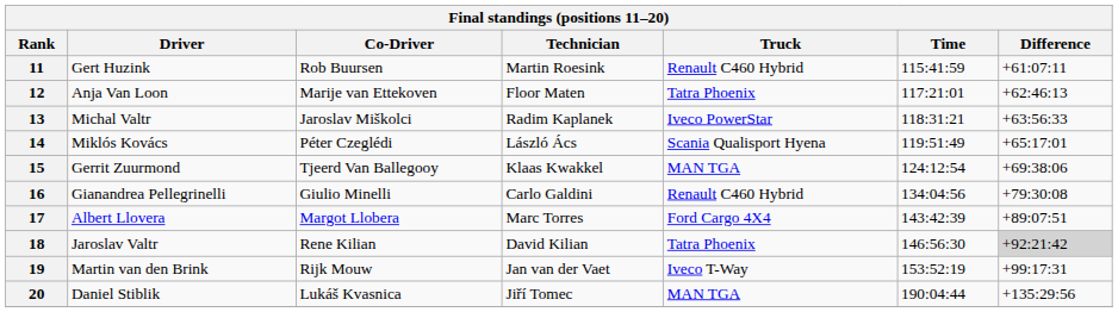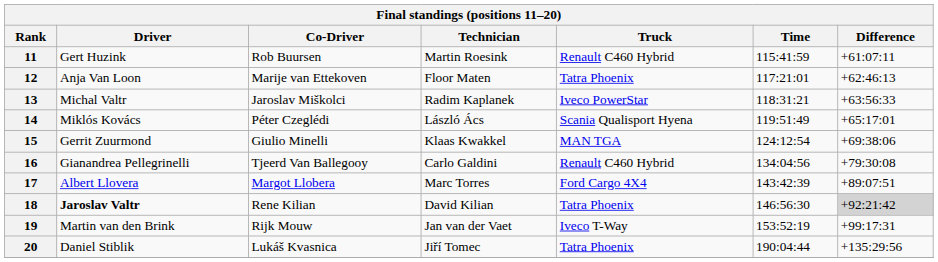15 | Co-Driver: Tjeerd Van Ballegooy -> Giulio Minelli
16 | Co-Driver: Giulio Minelli -> Tjeerd Van Ballegooy
18 | Driver: normal -> bold
20 | Truck: MAN TGA -> Tatra Phoenix
